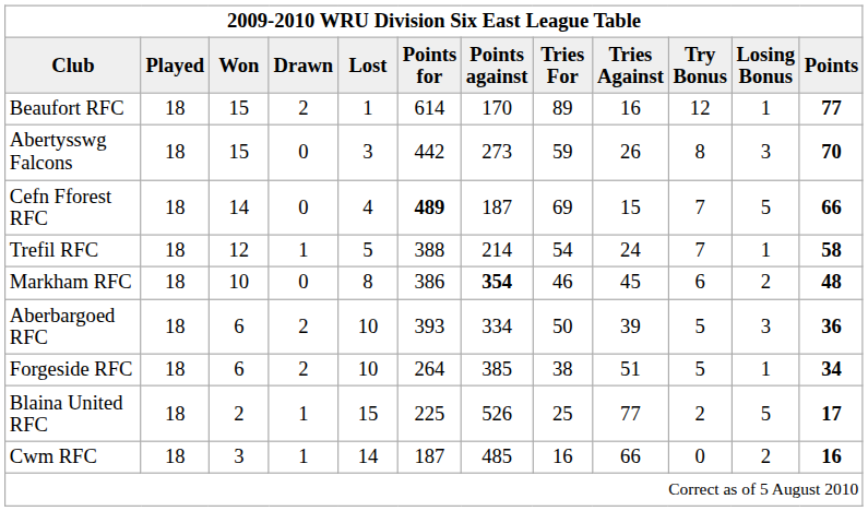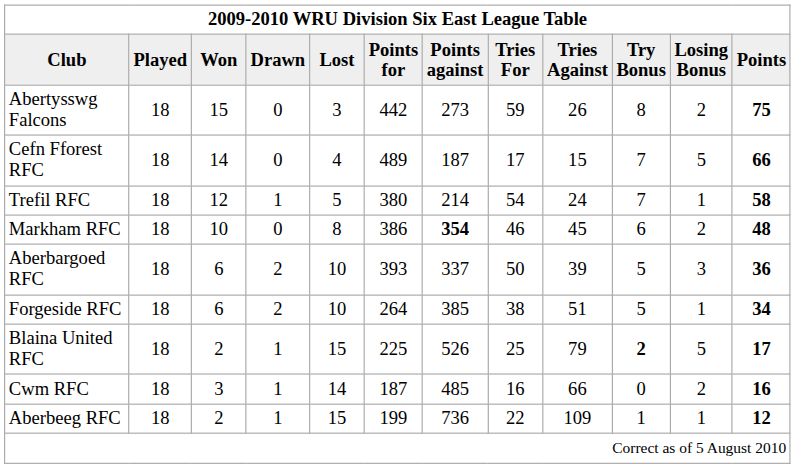- row: Beaufort RFC | 18 | 15 | 2 | 1 | 614 | 170 | 89 | 16 | 12 | 1 | 77
Abertysswg Falcons | Losing Bonus: 3 -> 2
Abertysswg Falcons | Points: 70 -> 75
Cefn Fforest RFC | Points for: bold -> normal
Cefn Fforest RFC | Tries For: 69 -> 17
Trefil RFC | Points for: 388 -> 380
Aberbargoed RFC | Points against: 334 -> 337
Blaina United RFC | Tries Against: 77 -> 79
Blaina United RFC | Try Bonus: normal -> bold
+ row: Aberbeeg RFC | 18 | 2 | 1 | 15 | 199 | 736 | 22 | 109 | 1 | 1 | 12
